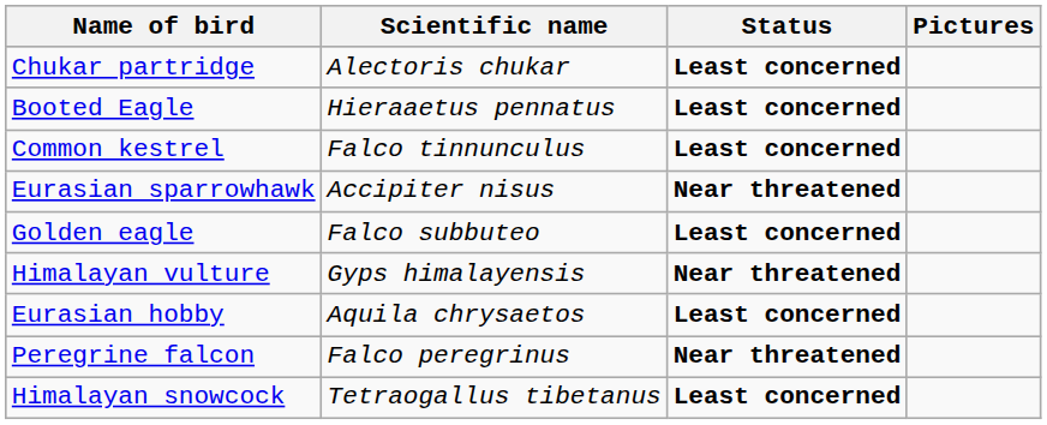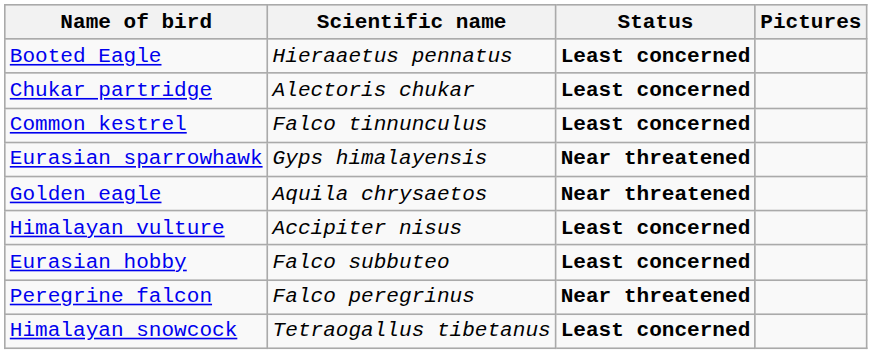rows swapped: Booted Eagle <-> Chukar partridge
Eurasian sparrowhawk | Scientific name: Accipiter nisus -> Gyps himalayensis
Golden eagle | Scientific name: Falco subbuteo -> Aquila chrysaetos
Golden eagle | Status: Least concerned -> Near threatened
Himalayan vulture | Scientific name: Gyps himalayensis -> Accipiter nisus
Himalayan vulture | Status: Near threatened -> Least concerned
Eurasian hobby | Scientific name: Aquila chrysaetos -> Falco subbuteo
